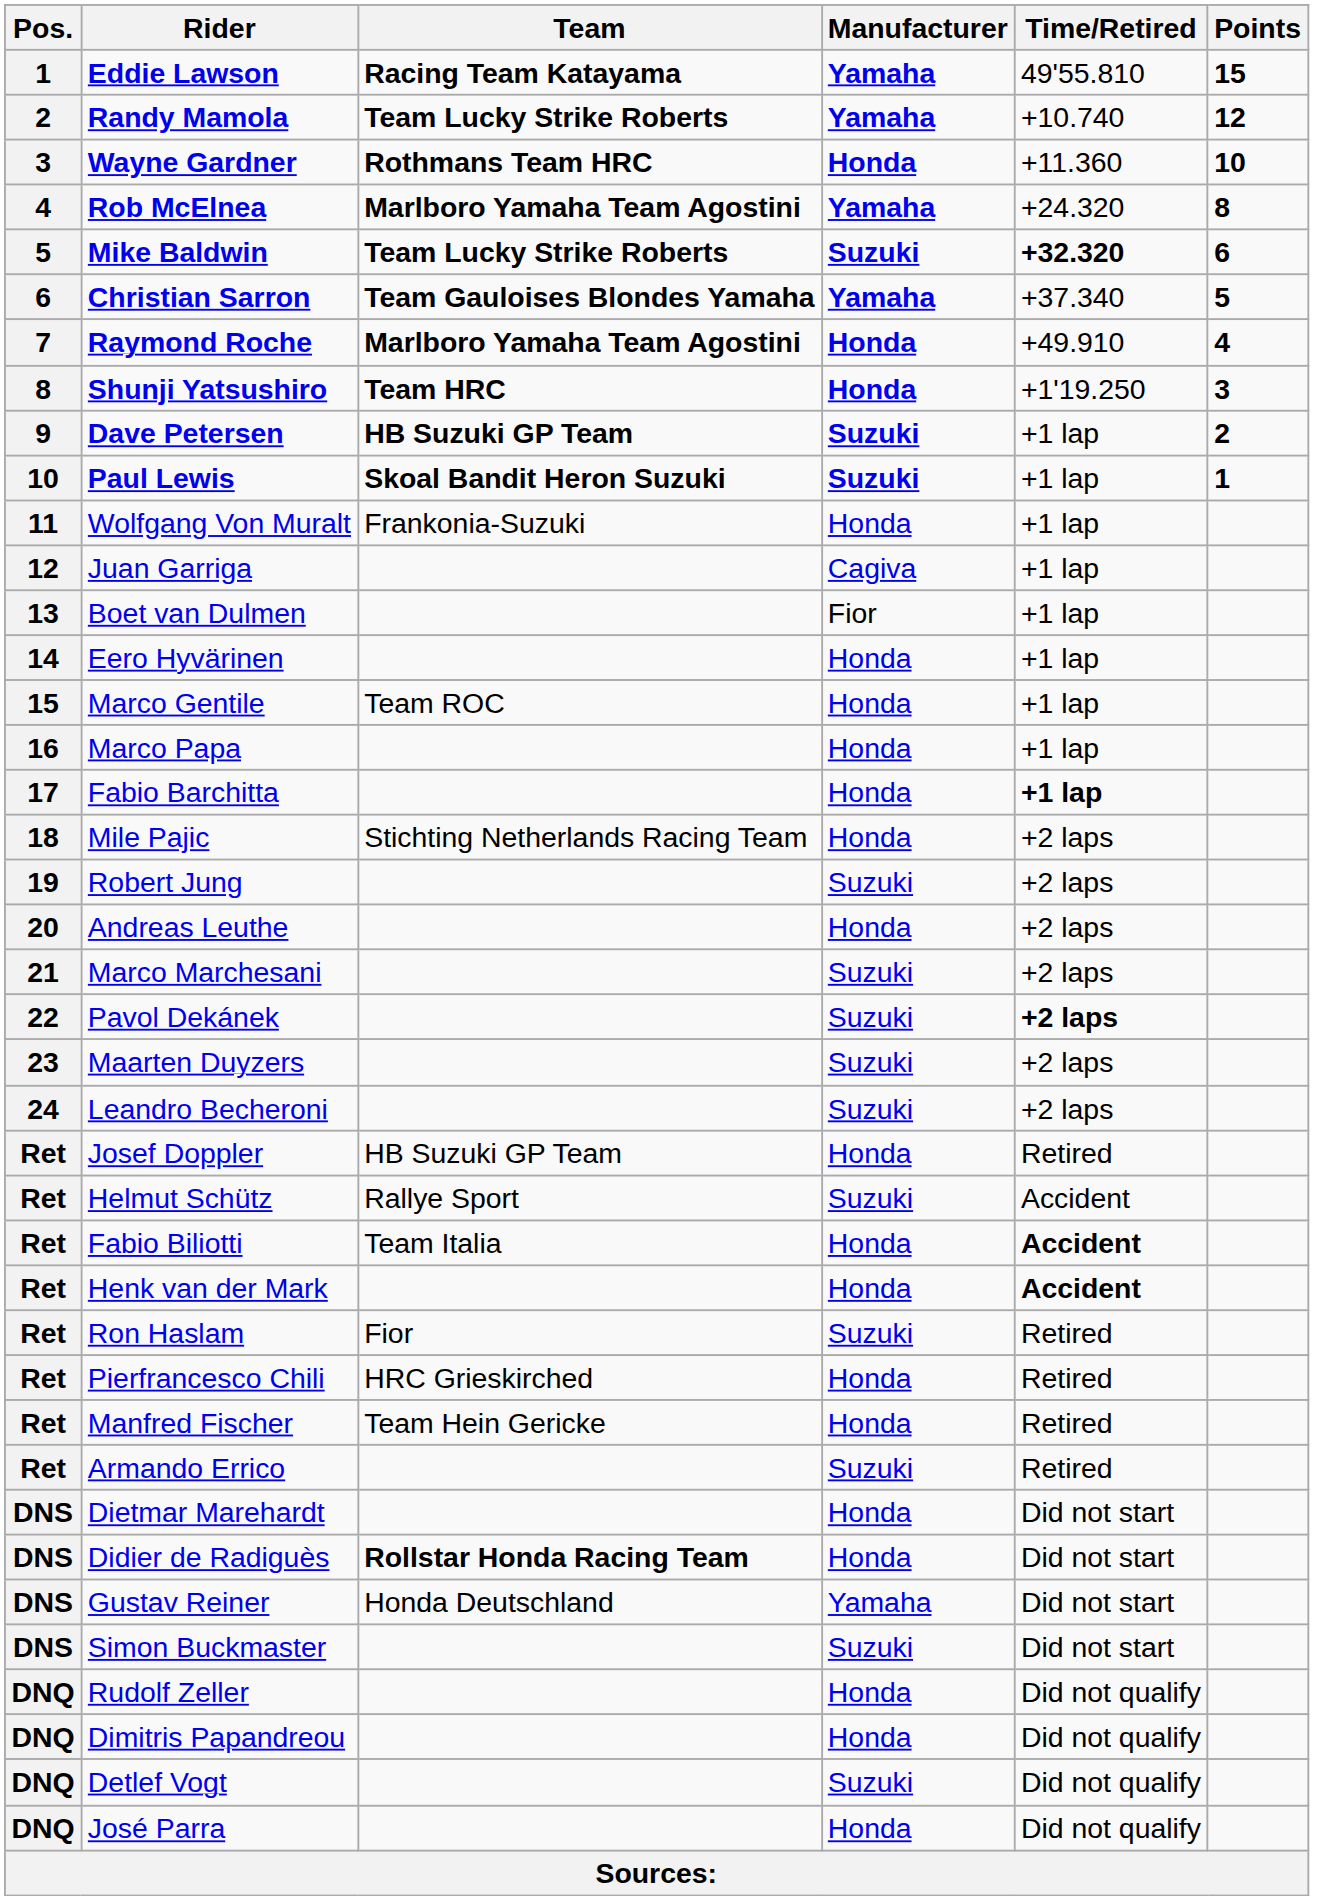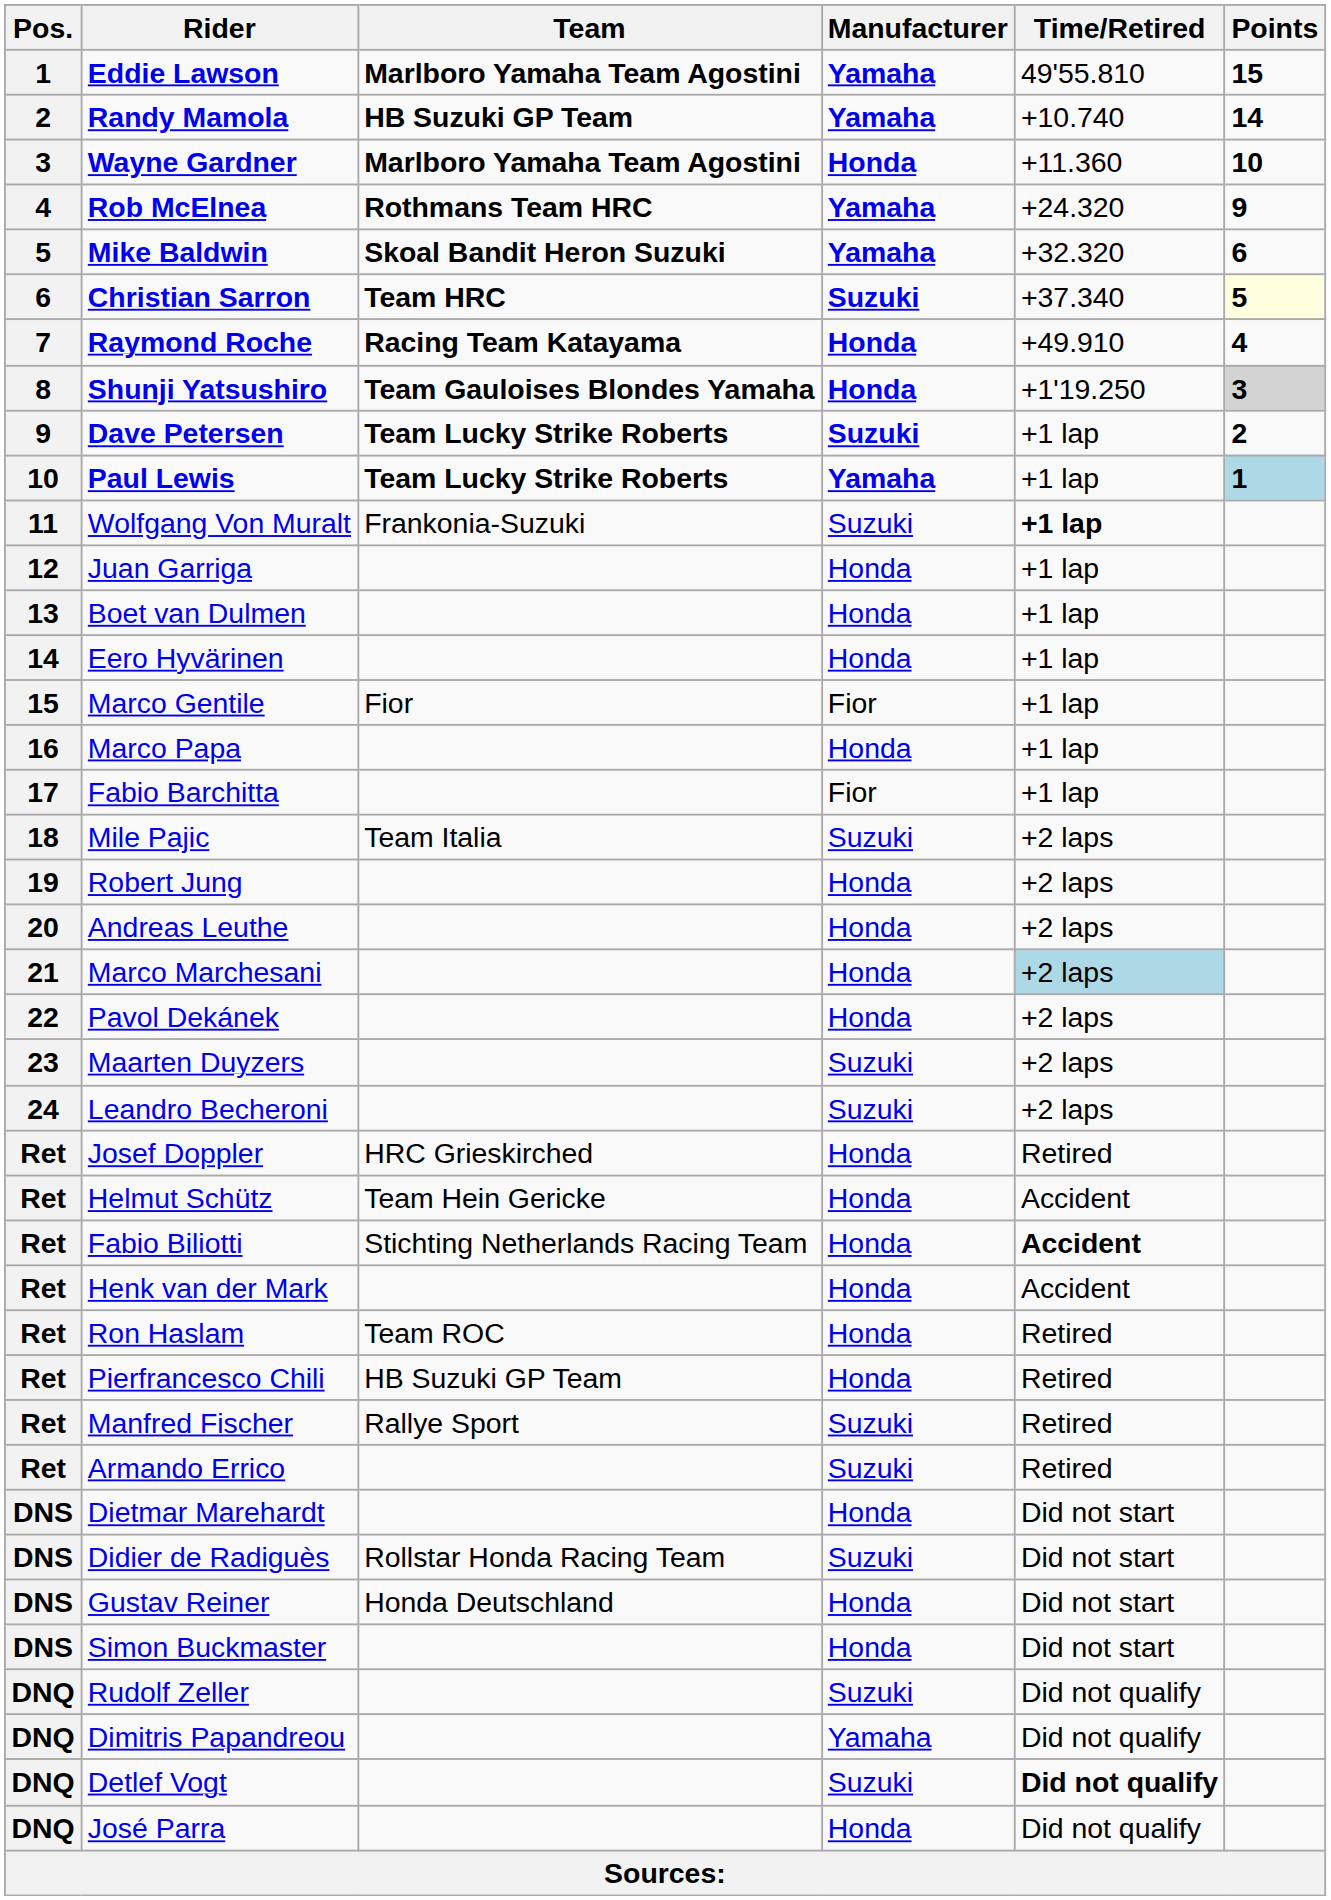Eddie Lawson | Team: Racing Team Katayama -> Marlboro Yamaha Team Agostini
Randy Mamola | Team: Team Lucky Strike Roberts -> HB Suzuki GP Team
Randy Mamola | Points: 12 -> 14
Wayne Gardner | Team: Rothmans Team HRC -> Marlboro Yamaha Team Agostini
Rob McElnea | Team: Marlboro Yamaha Team Agostini -> Rothmans Team HRC
Rob McElnea | Points: 8 -> 9
Mike Baldwin | Team: Team Lucky Strike Roberts -> Skoal Bandit Heron Suzuki
Mike Baldwin | Manufacturer: Suzuki -> Yamaha
Mike Baldwin | Time/Retired: bold -> normal
Christian Sarron | Team: Team Gauloises Blondes Yamaha -> Team HRC
Christian Sarron | Manufacturer: Yamaha -> Suzuki
Christian Sarron | Points: no background -> lightyellow background
Raymond Roche | Team: Marlboro Yamaha Team Agostini -> Racing Team Katayama
Shunji Yatsushiro | Team: Team HRC -> Team Gauloises Blondes Yamaha
Shunji Yatsushiro | Points: no background -> lightgrey background
Dave Petersen | Team: HB Suzuki GP Team -> Team Lucky Strike Roberts
Paul Lewis | Team: Skoal Bandit Heron Suzuki -> Team Lucky Strike Roberts
Paul Lewis | Manufacturer: Suzuki -> Yamaha
Paul Lewis | Points: no background -> lightblue background
Wolfgang Von Muralt | Manufacturer: Honda -> Suzuki
Wolfgang Von Muralt | Time/Retired: normal -> bold
Juan Garriga | Manufacturer: Cagiva -> Honda
Boet van Dulmen | Manufacturer: Fior -> Honda
Marco Gentile | Team: Team ROC -> Fior
Marco Gentile | Manufacturer: Honda -> Fior
Fabio Barchitta | Manufacturer: Honda -> Fior
Fabio Barchitta | Time/Retired: bold -> normal
Mile Pajic | Team: Stichting Netherlands Racing Team -> Team Italia
Mile Pajic | Manufacturer: Honda -> Suzuki
Robert Jung | Manufacturer: Suzuki -> Honda
Marco Marchesani | Manufacturer: Suzuki -> Honda
Marco Marchesani | Time/Retired: no background -> lightblue background
Pavol Dekánek | Manufacturer: Suzuki -> Honda
Pavol Dekánek | Time/Retired: bold -> normal
Josef Doppler | Team: HB Suzuki GP Team -> HRC Grieskirched
Helmut Schütz | Team: Rallye Sport -> Team Hein Gericke
Helmut Schütz | Manufacturer: Suzuki -> Honda
Fabio Biliotti | Team: Team Italia -> Stichting Netherlands Racing Team
Henk van der Mark | Time/Retired: bold -> normal
Ron Haslam | Team: Fior -> Team ROC
Ron Haslam | Manufacturer: Suzuki -> Honda
Pierfrancesco Chili | Team: HRC Grieskirched -> HB Suzuki GP Team
Manfred Fischer | Team: Team Hein Gericke -> Rallye Sport
Manfred Fischer | Manufacturer: Honda -> Suzuki
Didier de Radiguès | Team: bold -> normal
Didier de Radiguès | Manufacturer: Honda -> Suzuki
Gustav Reiner | Manufacturer: Yamaha -> Honda
Simon Buckmaster | Manufacturer: Suzuki -> Honda
Rudolf Zeller | Manufacturer: Honda -> Suzuki
Dimitris Papandreou | Manufacturer: Honda -> Yamaha
Detlef Vogt | Time/Retired: normal -> bold
